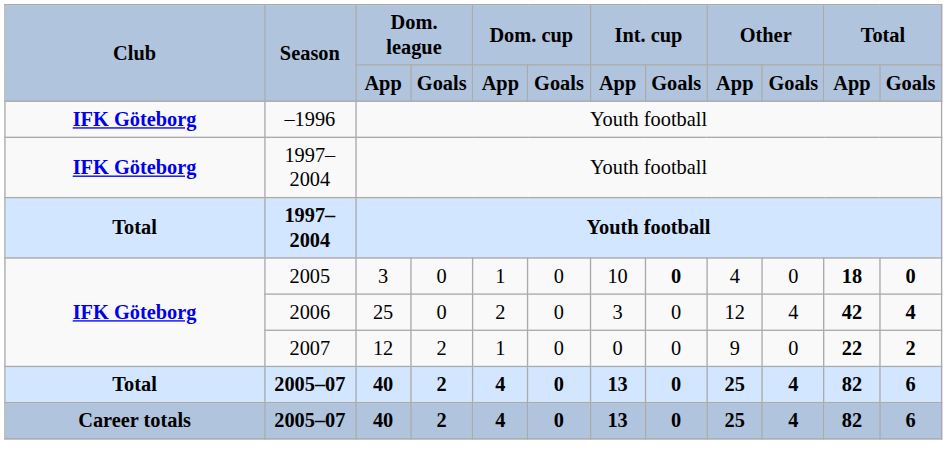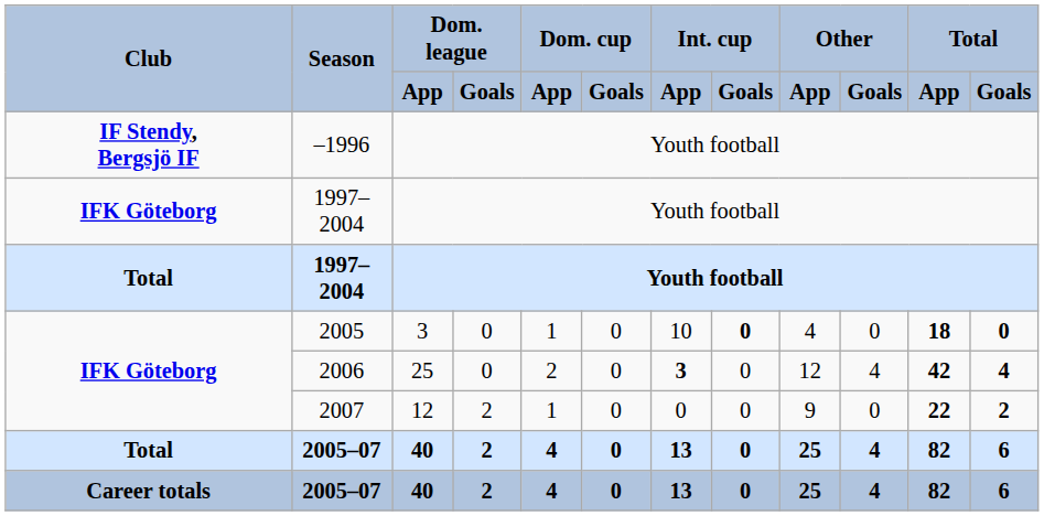–1996 | Club: IFK Göteborg -> IF Stendy, Bergsjö IF
2006 | Int. cup / App: normal -> bold
